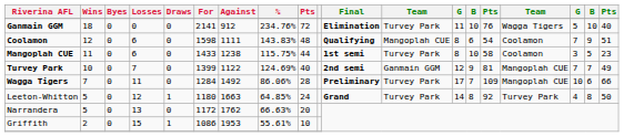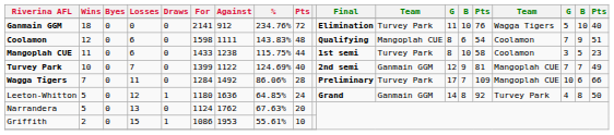Leeton-Whitton | Against: 1663 -> 1636
Leeton-Whitton | column 12: Turvey Park -> Ganmain GGM
Narrandera | For: 1172 -> 1124
Narrandera | %: 66.63% -> 67.63%
